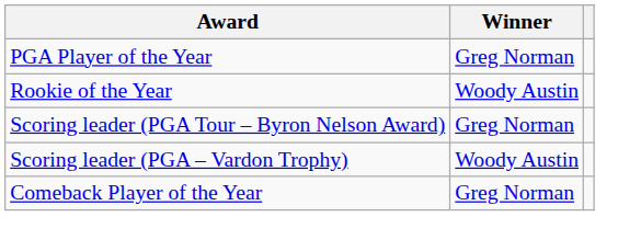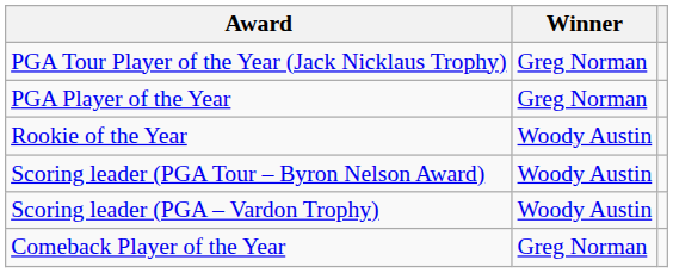+ row: PGA Tour Player of the Year (Jack Nicklaus Trophy) | Greg Norman
Scoring leader (PGA Tour – Byron Nelson Award) | Winner: Greg Norman -> Woody Austin
